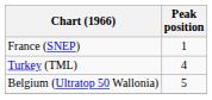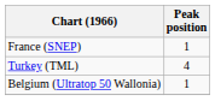Belgium (Ultratop 50 Wallonia) | Peak position: 5 -> 1
